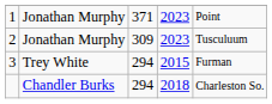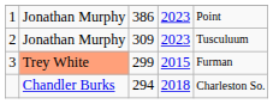1 | column 3: 371 -> 386
3 | column 2: no background -> lightsalmon background
3 | column 3: 294 -> 299
